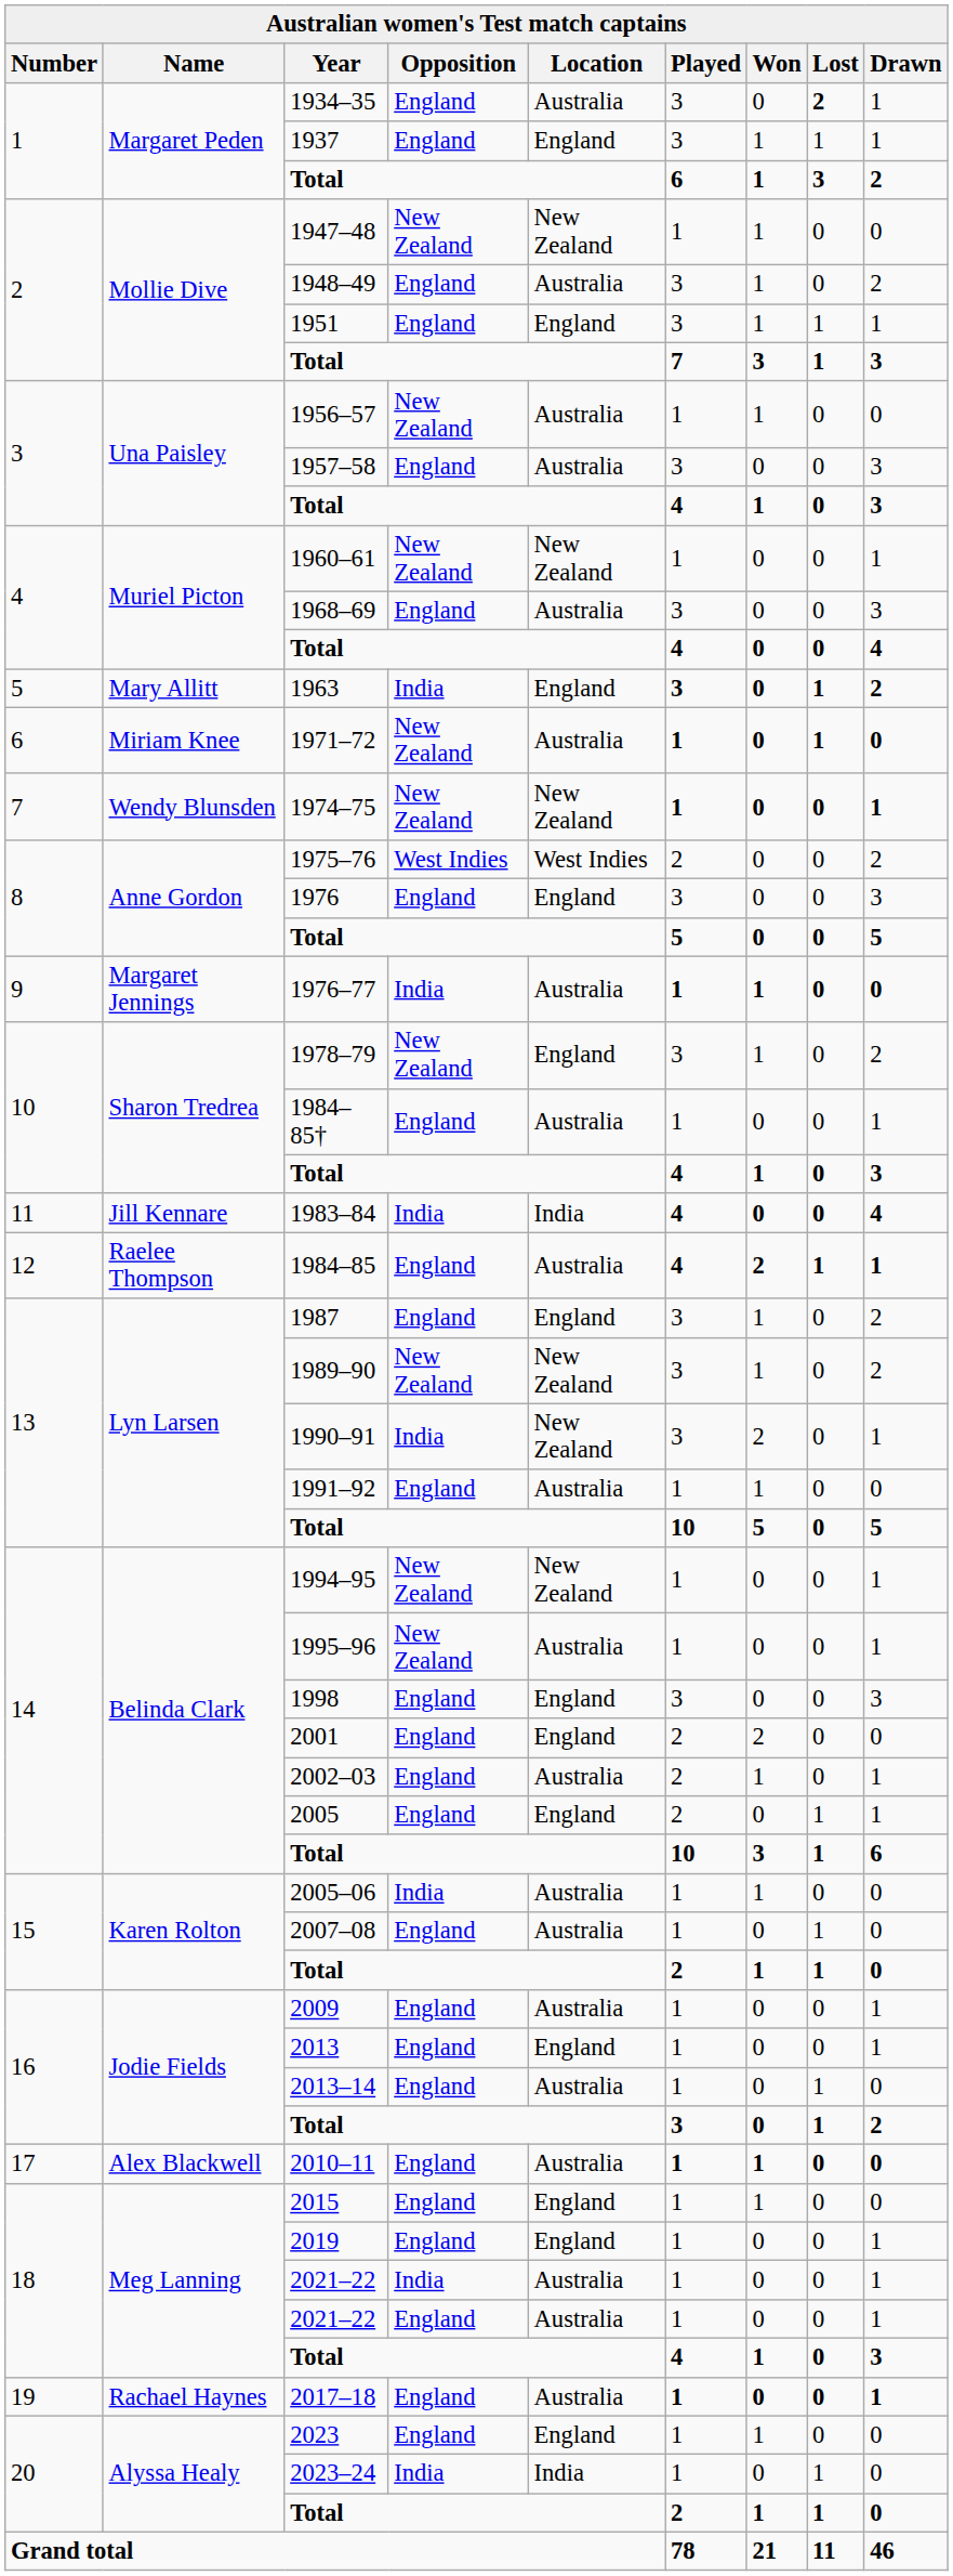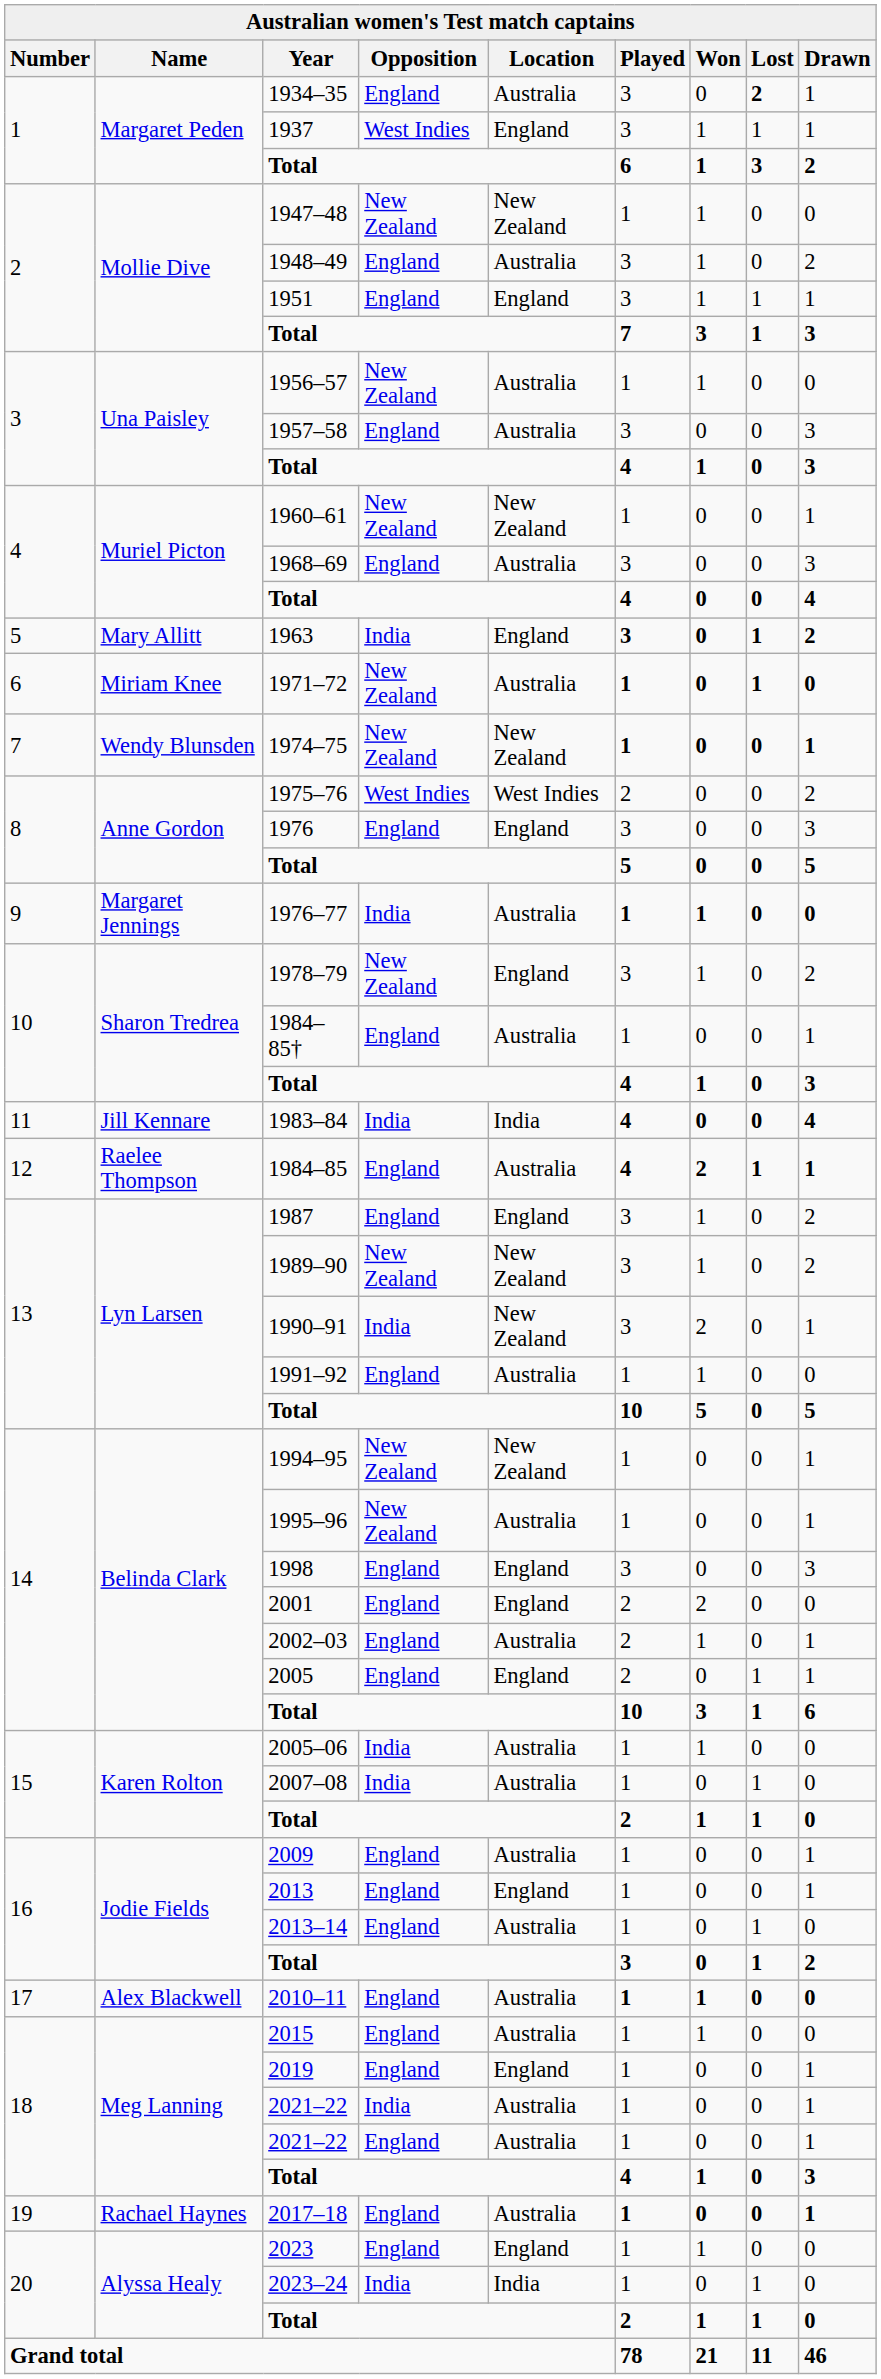1937 | Opposition: England -> West Indies
2007–08 | Opposition: England -> India
2015 | Location: England -> Australia
